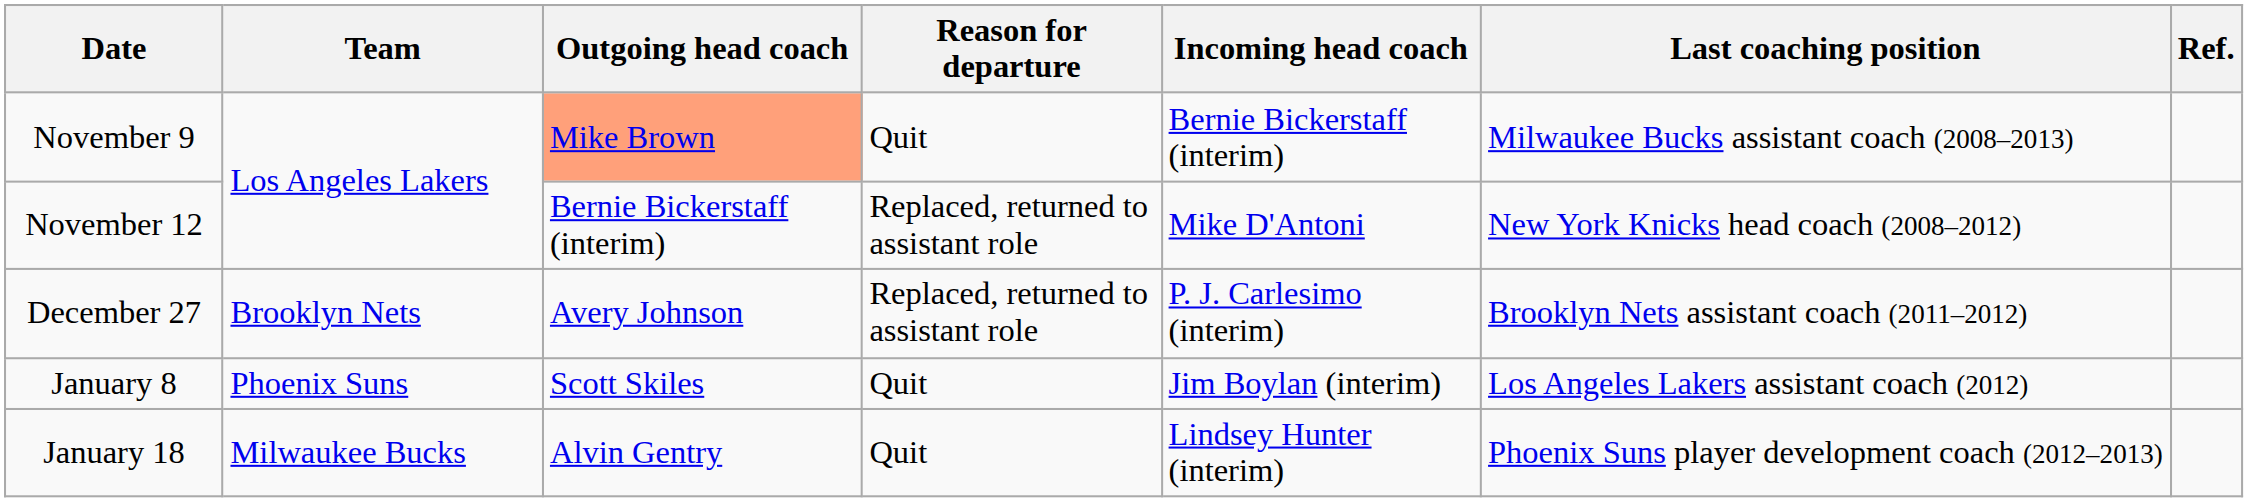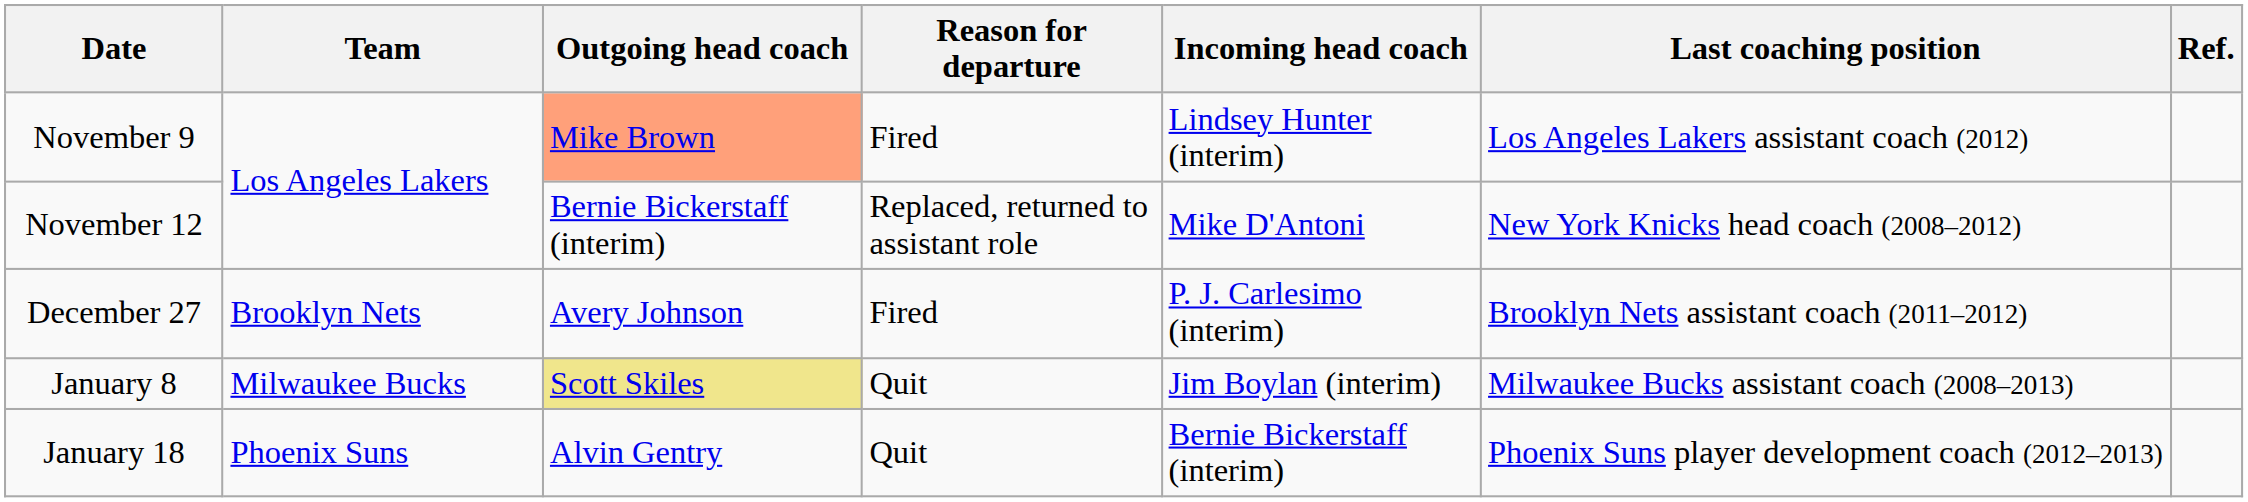November 9 | Reason for departure: Quit -> Fired
November 9 | Incoming head coach: Bernie Bickerstaff (interim) -> Lindsey Hunter (interim)
November 9 | Last coaching position: Milwaukee Bucks assistant coach (2008–2013) -> Los Angeles Lakers assistant coach (2012)
December 27 | Reason for departure: Replaced, returned to assistant role -> Fired
January 8 | Team: Phoenix Suns -> Milwaukee Bucks
January 8 | Outgoing head coach: no background -> khaki background
January 8 | Last coaching position: Los Angeles Lakers assistant coach (2012) -> Milwaukee Bucks assistant coach (2008–2013)
January 18 | Team: Milwaukee Bucks -> Phoenix Suns
January 18 | Incoming head coach: Lindsey Hunter (interim) -> Bernie Bickerstaff (interim)
